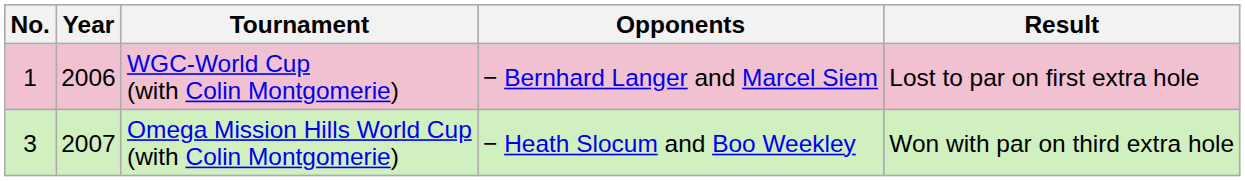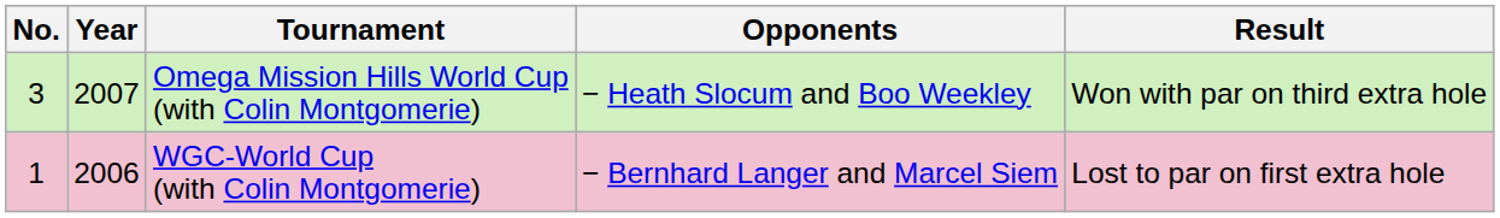rows swapped: WGC-World Cup (with Colin Montgomerie) <-> Omega Mission Hills World Cup (with Colin Montgomerie)
